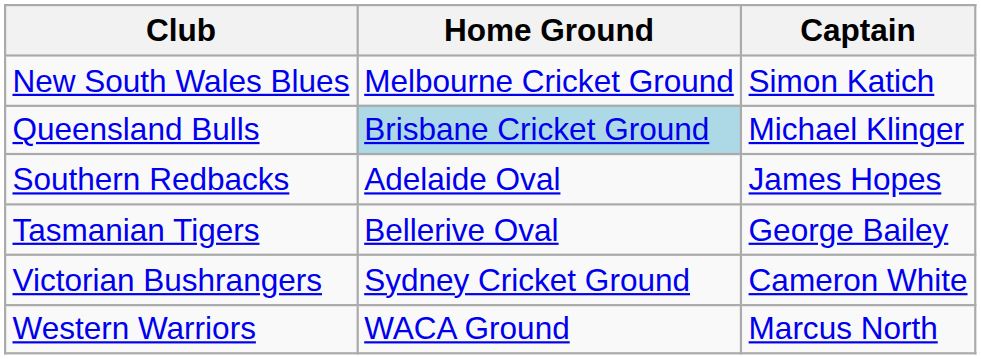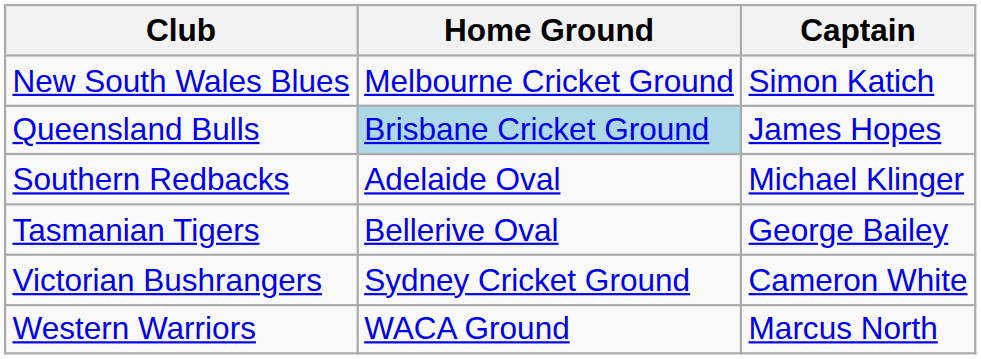Queensland Bulls | Captain: Michael Klinger -> James Hopes
Southern Redbacks | Captain: James Hopes -> Michael Klinger
